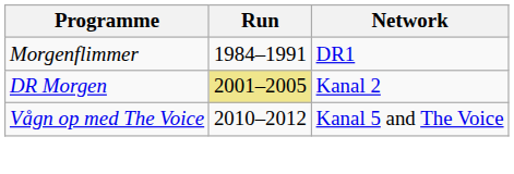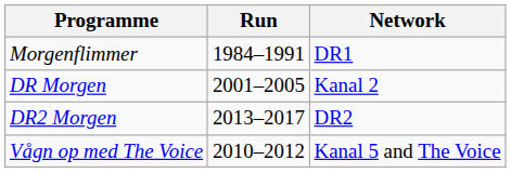DR Morgen | Run: khaki background -> no background
+ row: DR2 Morgen | 2013–2017 | DR2
